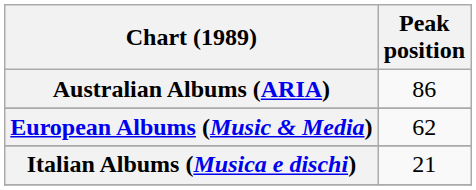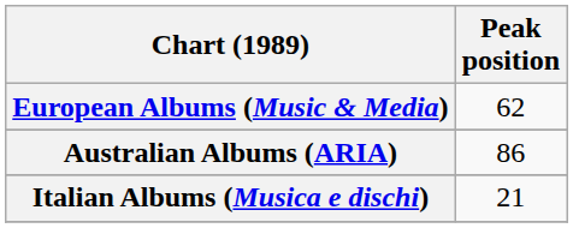rows swapped: Australian Albums (ARIA) <-> European Albums (Music & Media)
